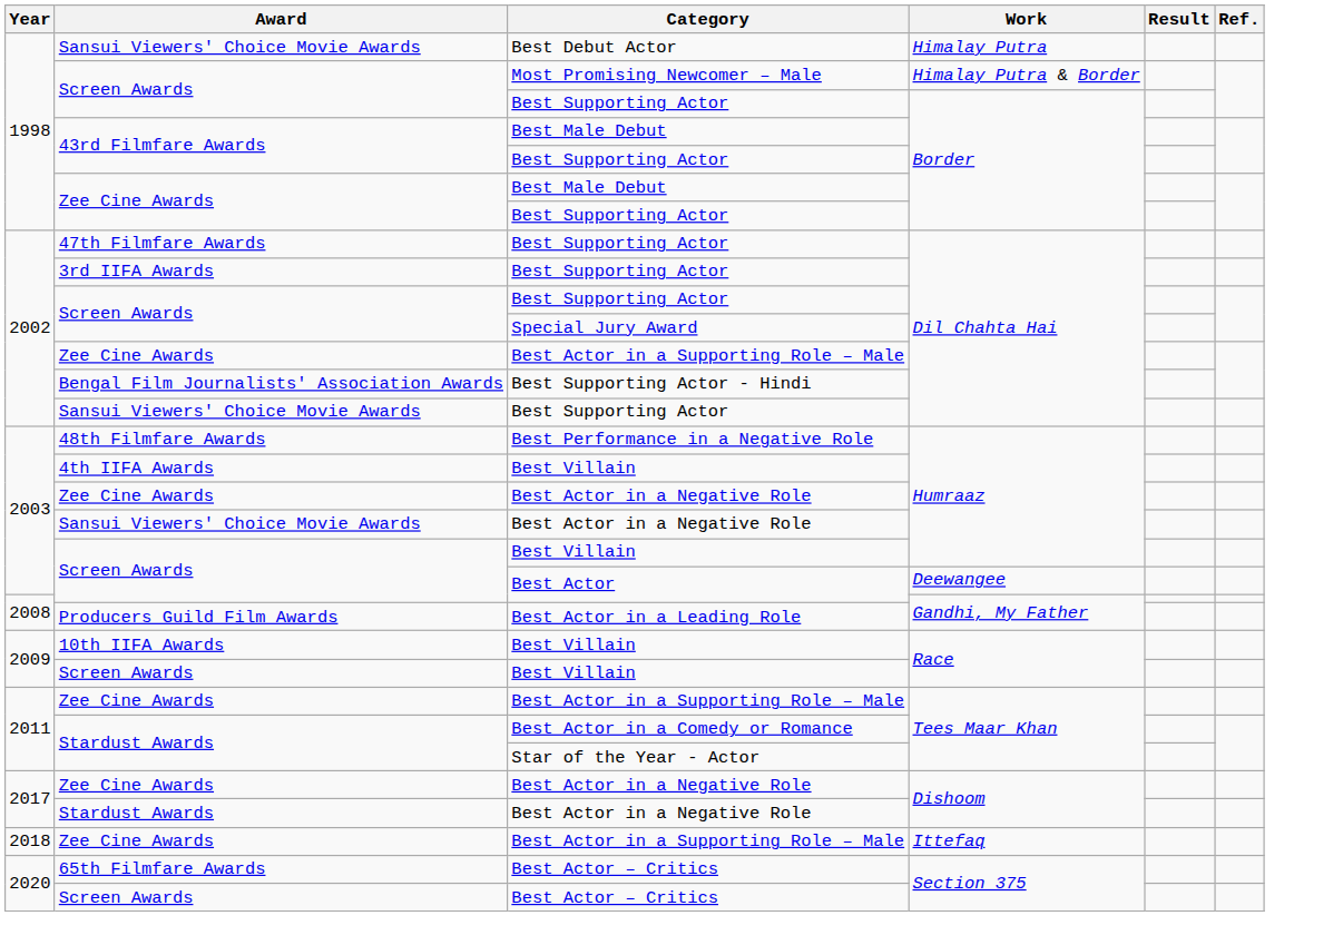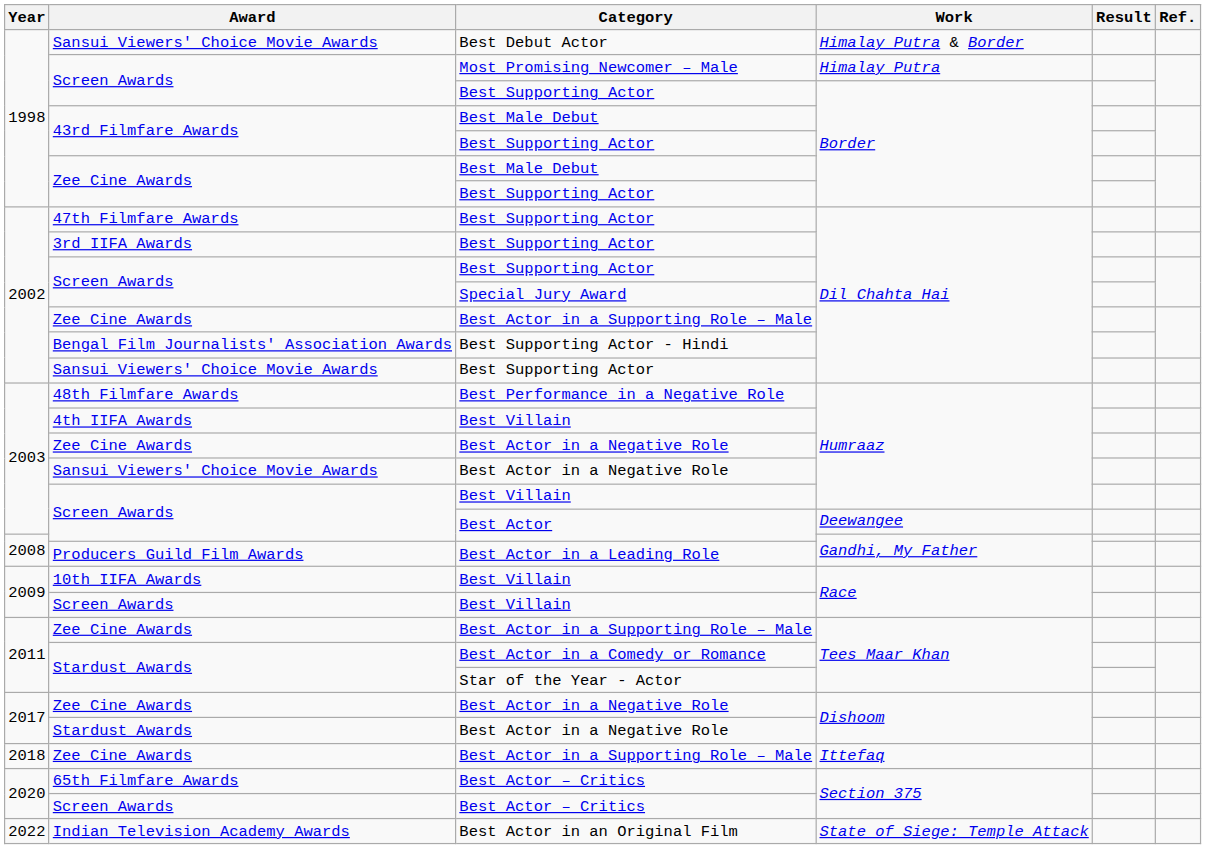Best Debut Actor | Work: Himalay Putra -> Himalay Putra & Border
Most Promising Newcomer – Male | Work: Himalay Putra & Border -> Himalay Putra
+ row: 2022 | Indian Television Academy Awards | Best Actor in an Original Film | State of Siege: Temple Attack
